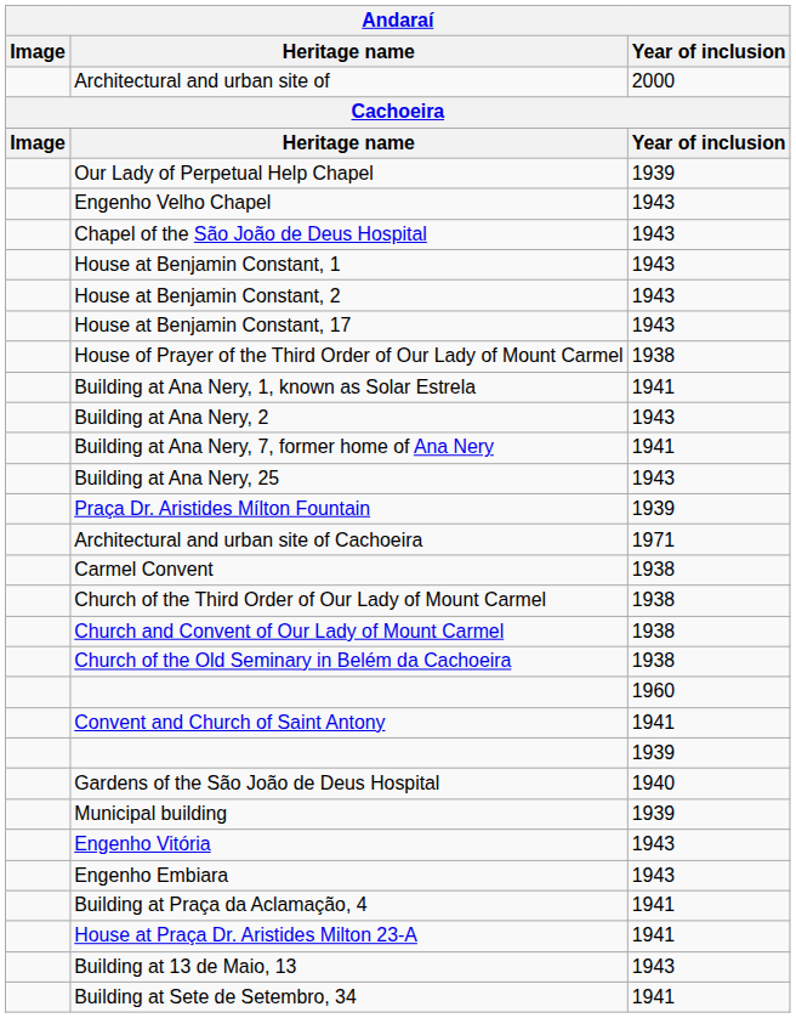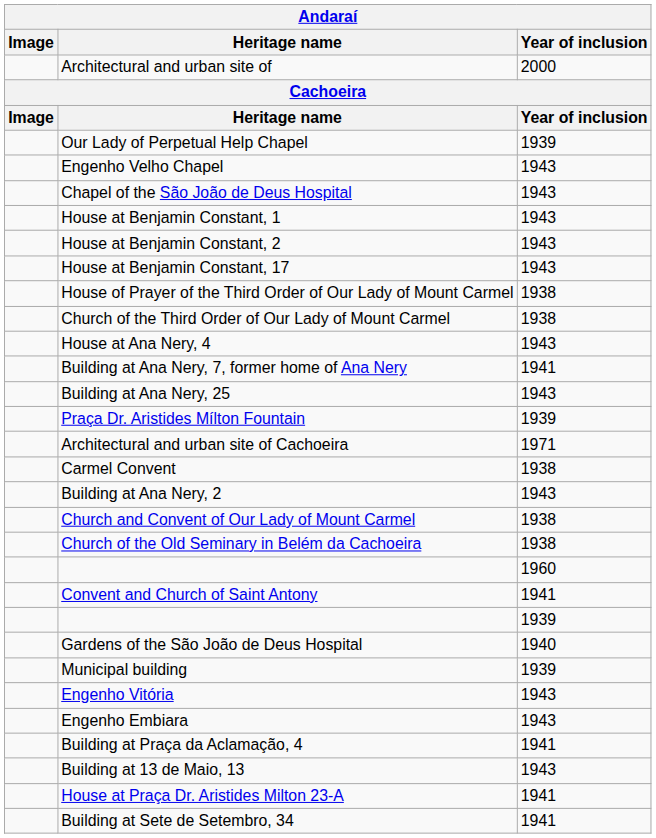- row: Building at Ana Nery, 1, known as Solar Estrela | 1941
rows swapped: Building at Ana Nery, 2 <-> Church of the Third Order of Our Lady of Mount Carmel
+ row: House at Ana Nery, 4 | 1943
rows swapped: Building at 13 de Maio, 13 <-> House at Praça Dr. Aristides Milton 23-A
